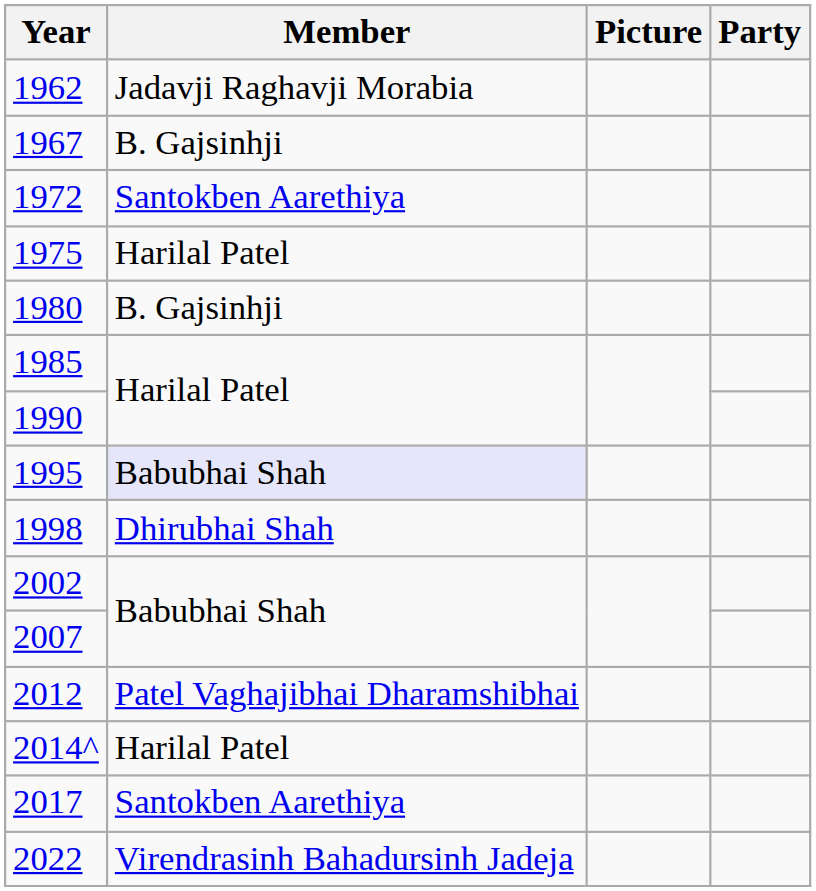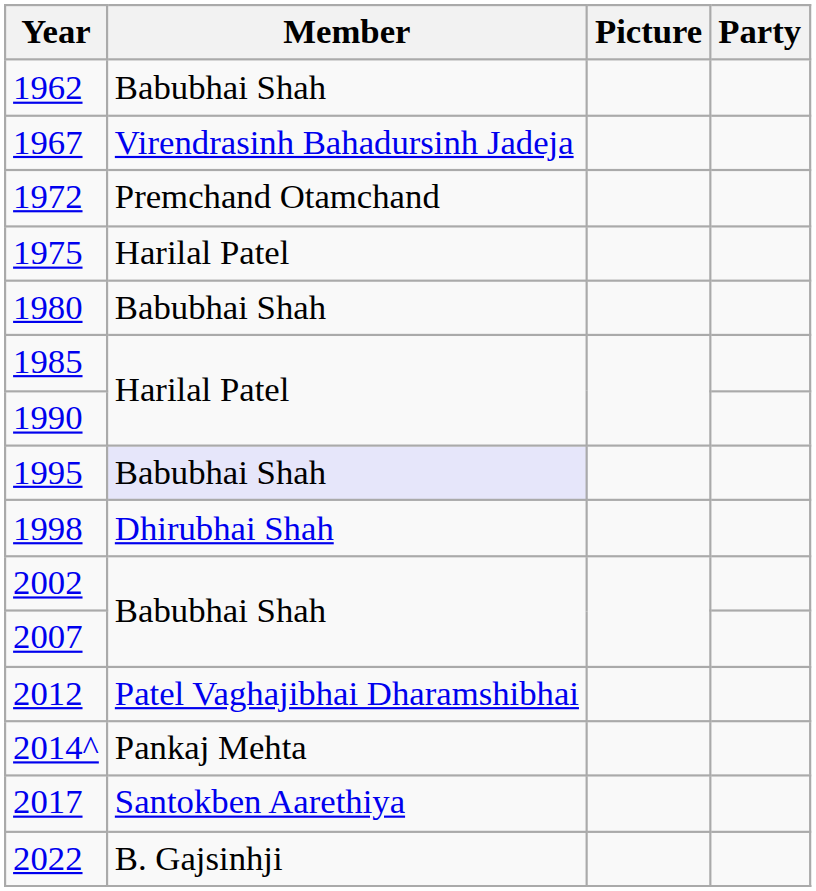1962 | Member: Jadavji Raghavji Morabia -> Babubhai Shah
1967 | Member: B. Gajsinhji -> Virendrasinh Bahadursinh Jadeja
1972 | Member: Santokben Aarethiya -> Premchand Otamchand
1980 | Member: B. Gajsinhji -> Babubhai Shah
2014^ | Member: Harilal Patel -> Pankaj Mehta
2022 | Member: Virendrasinh Bahadursinh Jadeja -> B. Gajsinhji
